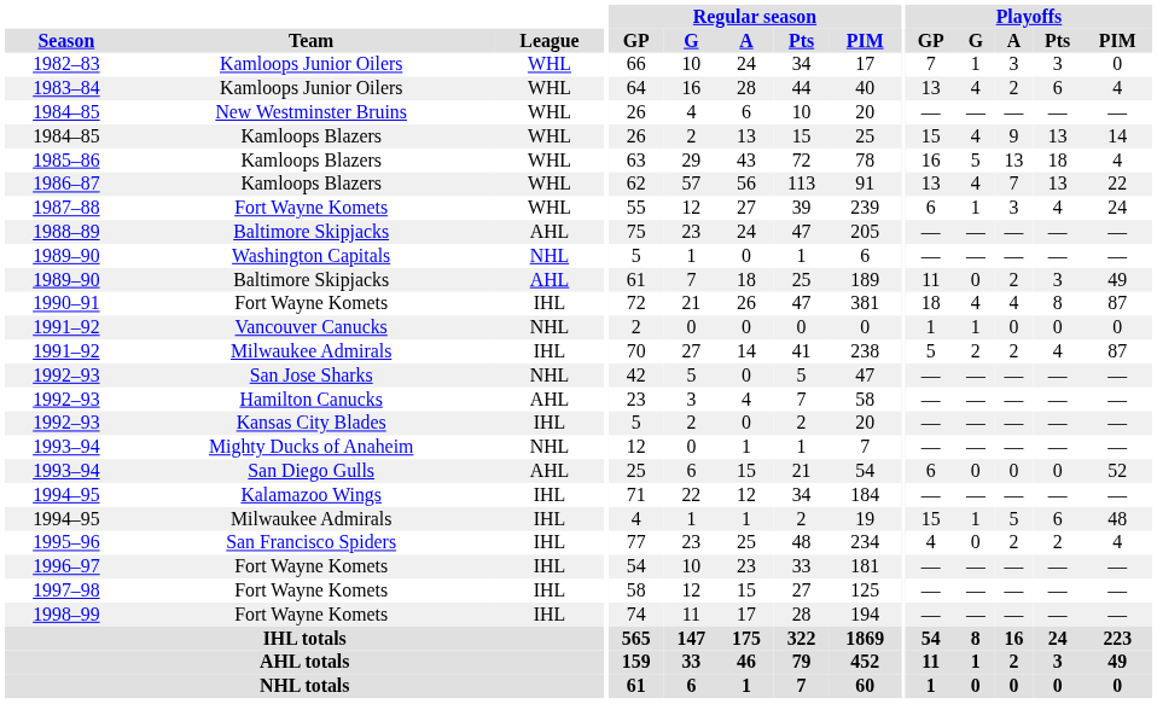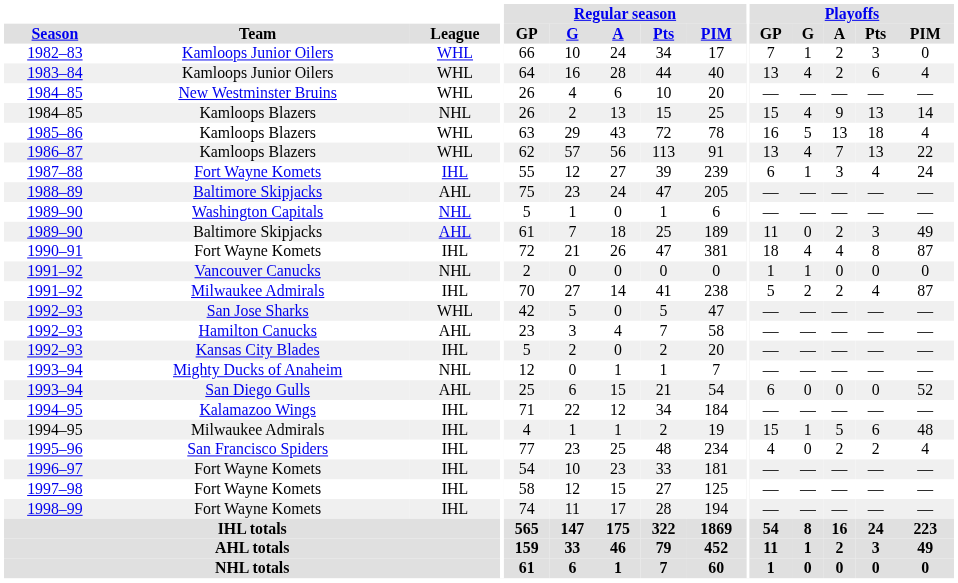1982–83 | Playoffs / A: 3 -> 2
1984–85 / Kamloops Blazers | League: WHL -> NHL
1987–88 | League: WHL -> IHL
1992–93 / San Jose Sharks | League: NHL -> WHL
